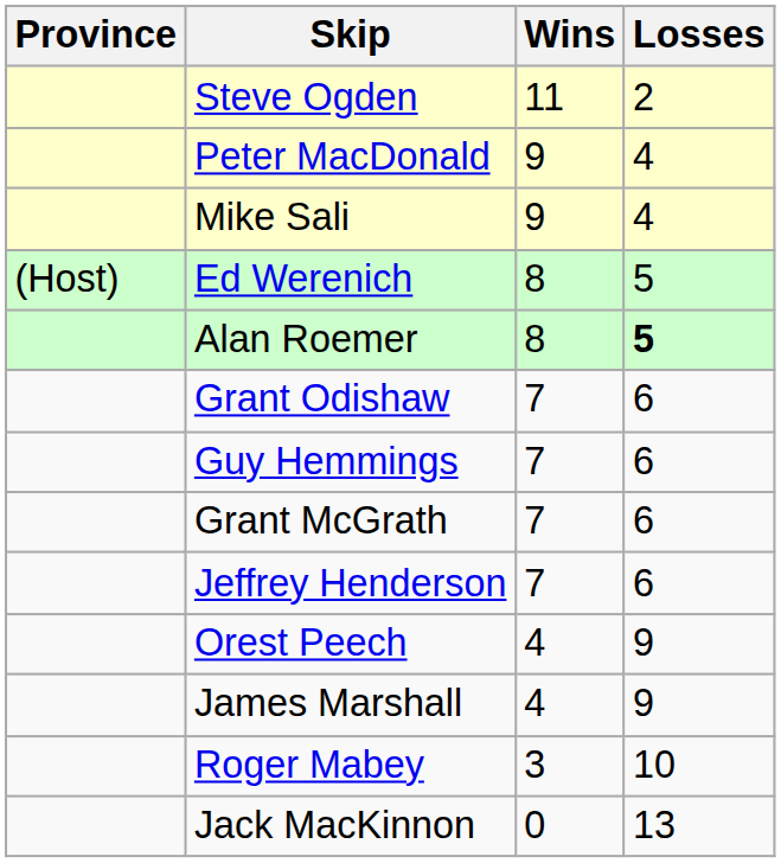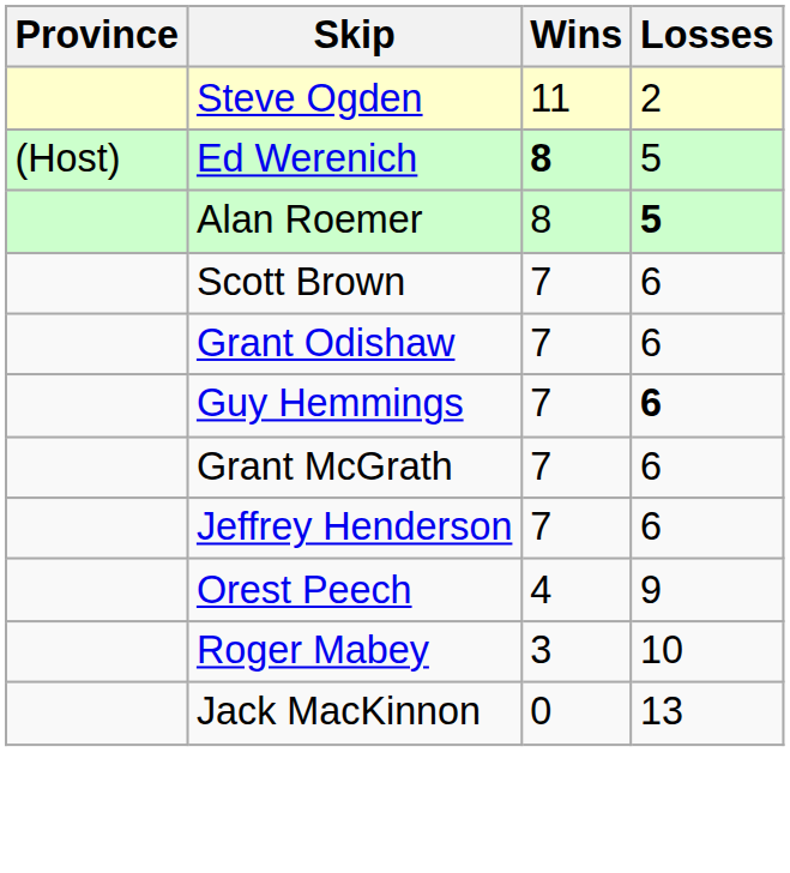- row: Peter MacDonald | 9 | 4
- row: Mike Sali | 9 | 4
Ed Werenich | Wins: normal -> bold
+ row: Scott Brown | 7 | 6
Guy Hemmings | Losses: normal -> bold
- row: James Marshall | 4 | 9
